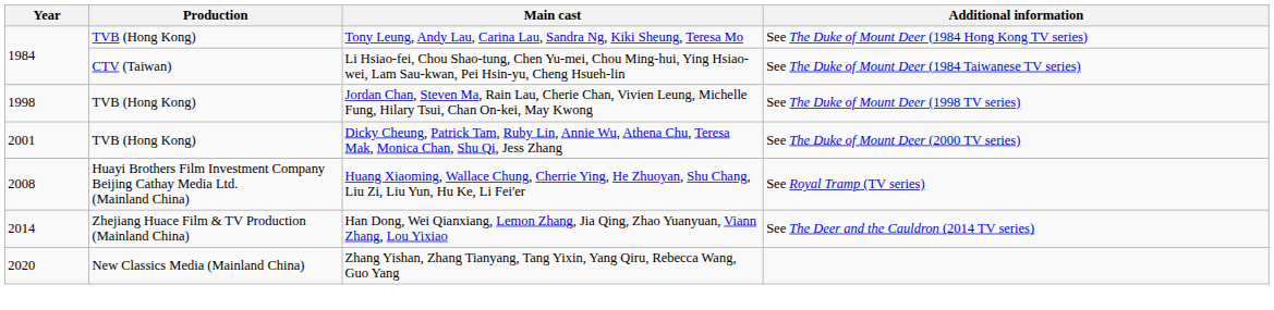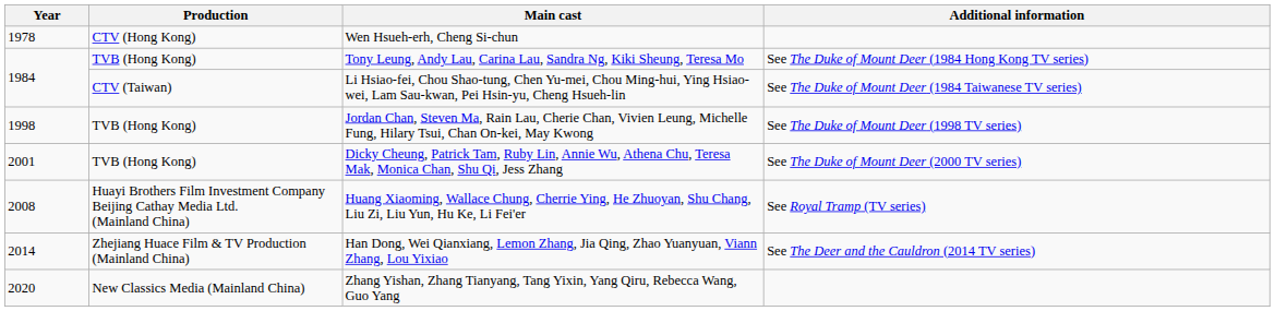+ row: 1978 | CTV (Hong Kong) | Wen Hsueh-erh, Cheng Si-chun
